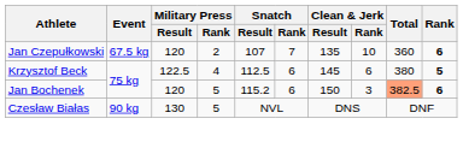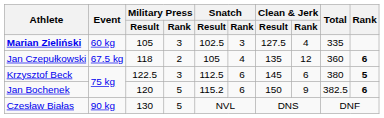+ row: Marian Zieliński | 60 kg | 105 | 3 | 102.5 | 3 | 127.5 | 4 | 335
Jan Czepułkowski | Military Press / Result: 120 -> 118
Jan Czepułkowski | Snatch / Result: 107 -> 105
Jan Czepułkowski | Snatch / Rank: 7 -> 4
Jan Czepułkowski | Clean & Jerk / Rank: 10 -> 12
Krzysztof Beck | Military Press / Rank: 4 -> 3
Jan Bochenek | Clean & Jerk / Rank: 3 -> 9
Jan Bochenek | Total: lightsalmon background -> no background
